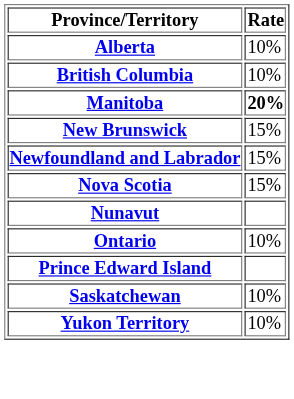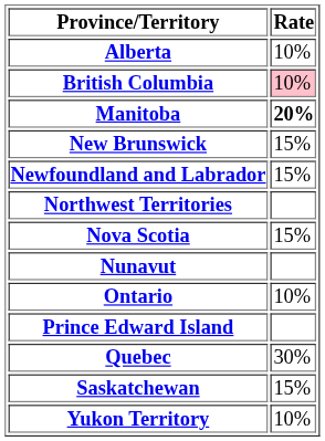British Columbia | Rate: no background -> pink background
+ row: Northwest Territories
+ row: Quebec | 30%
Saskatchewan | Rate: 10% -> 15%
